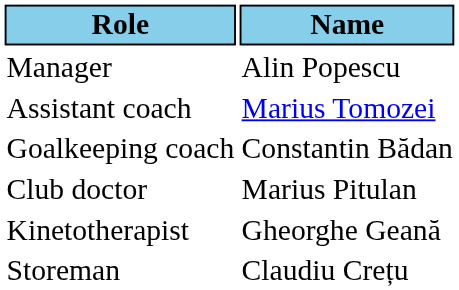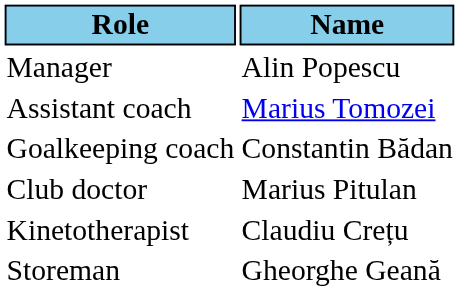Kinetotherapist | Name: Gheorghe Geană -> Claudiu Crețu
Storeman | Name: Claudiu Crețu -> Gheorghe Geană
